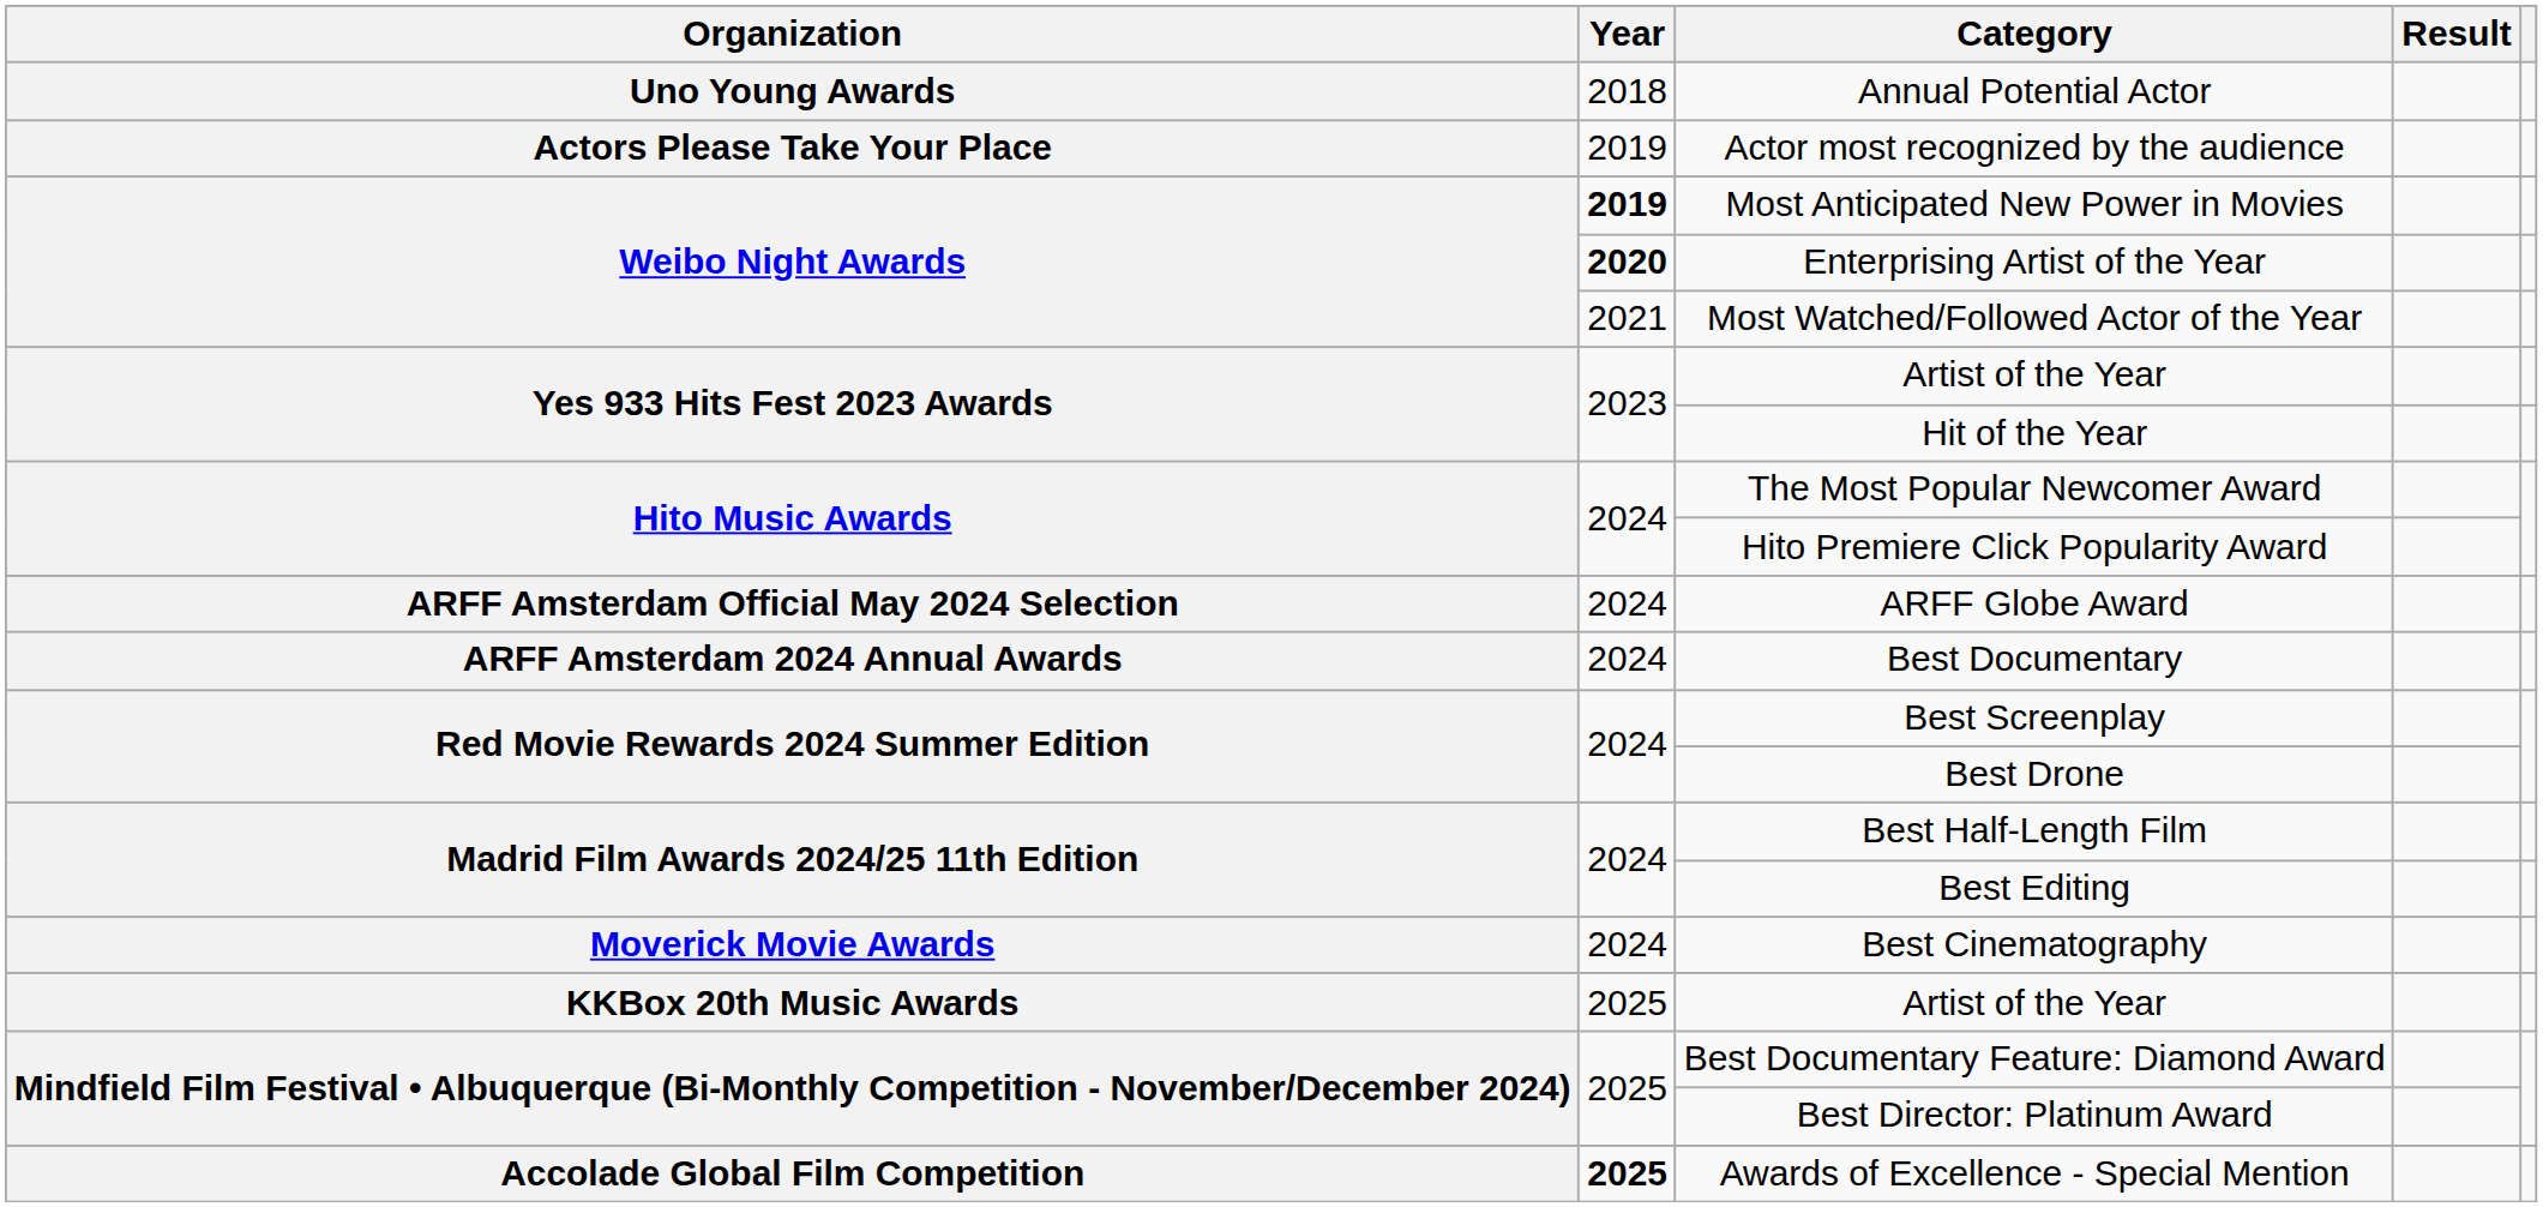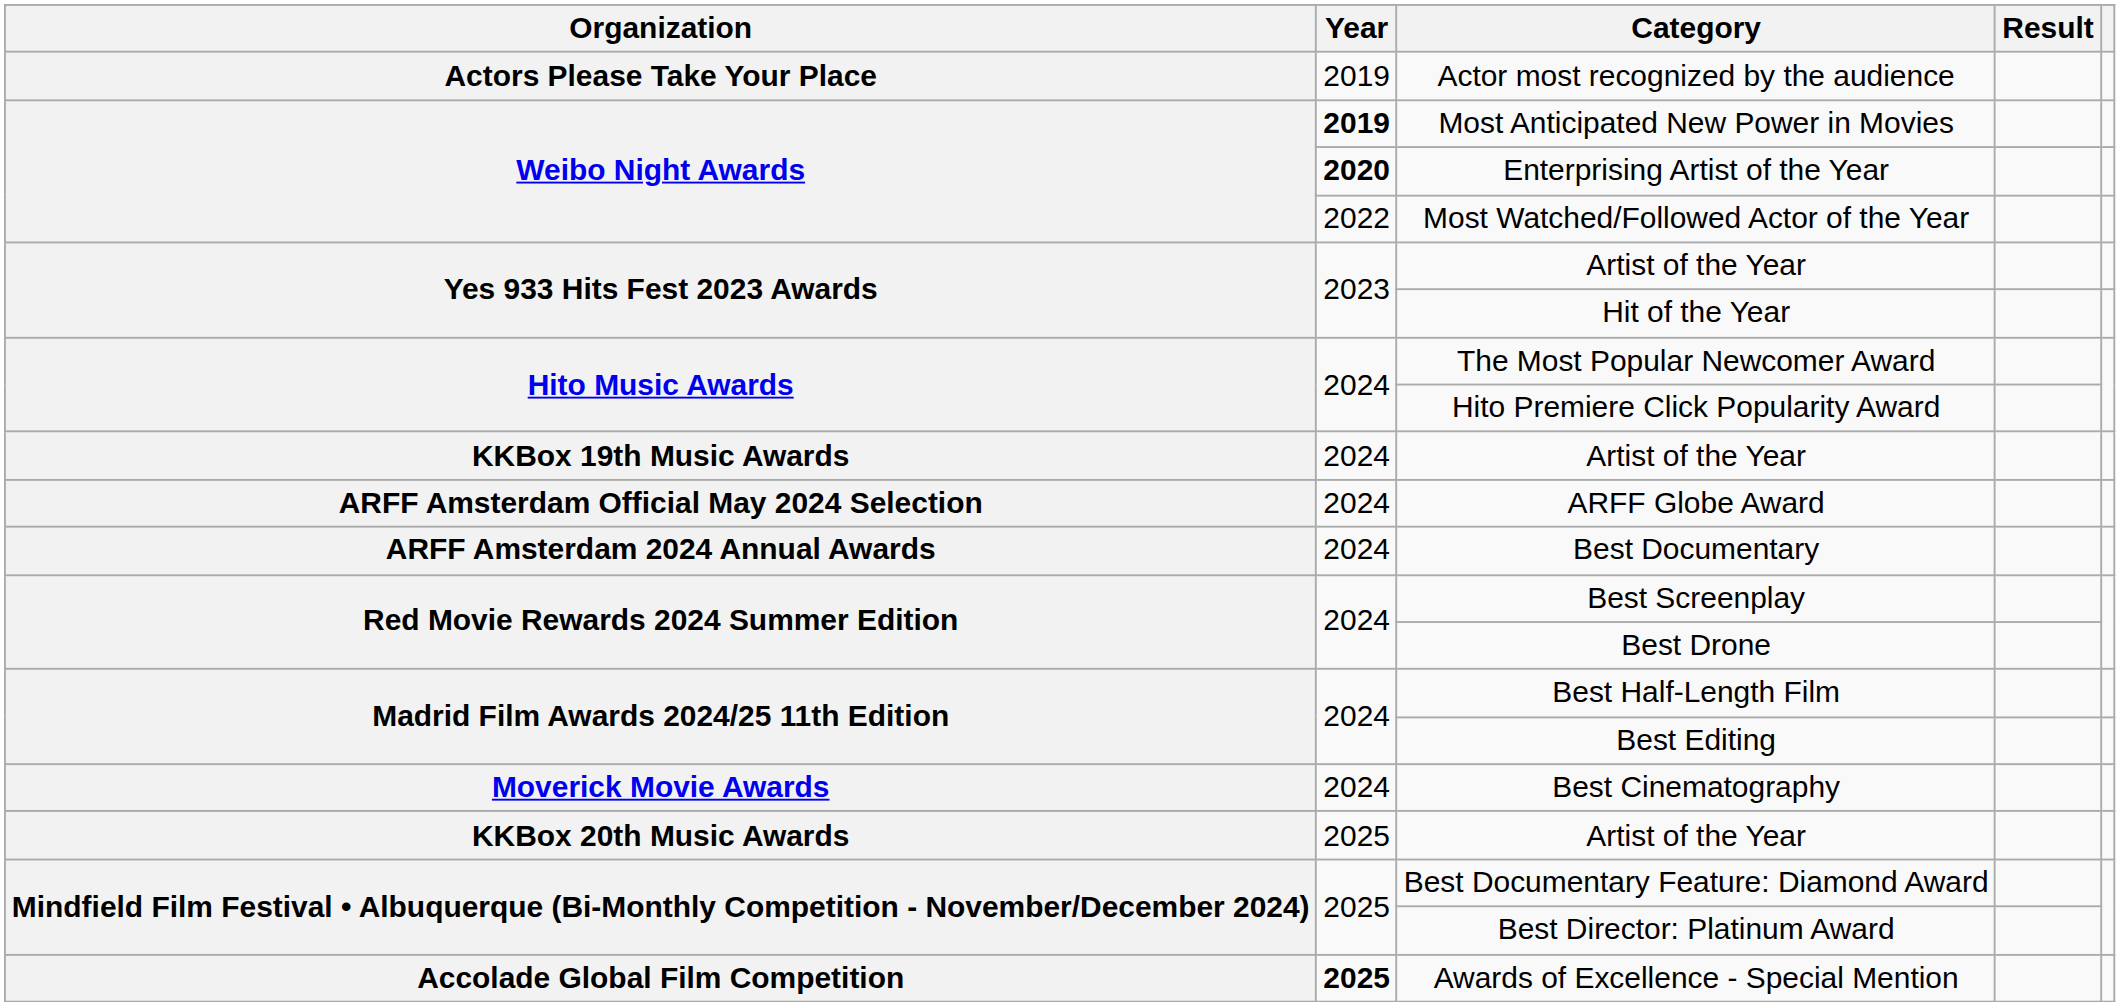- row: Uno Young Awards | 2018 | Annual Potential Actor
Most Watched/Followed Actor of the Year | Year: 2021 -> 2022
+ row: KKBox 19th Music Awards | 2024 | Artist of the Year
